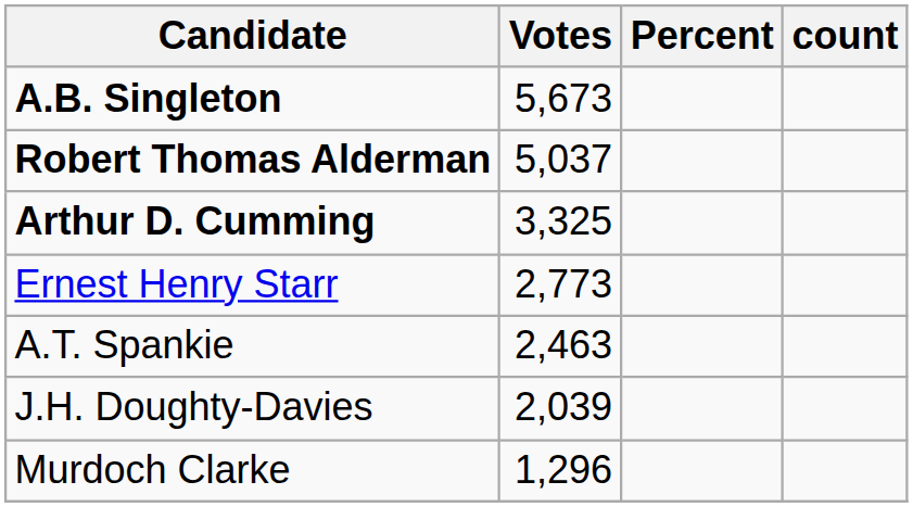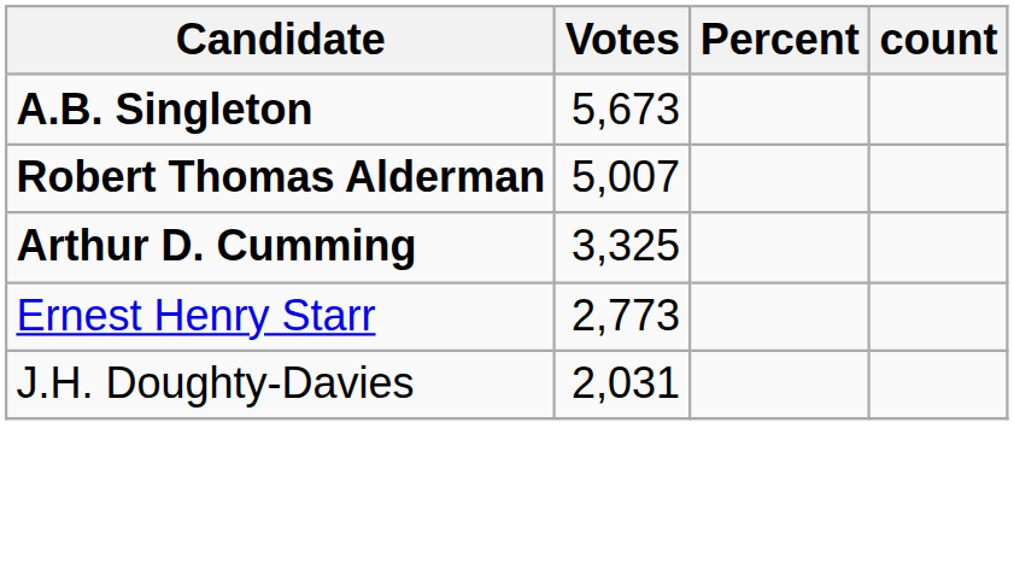Robert Thomas Alderman | Votes: 5,037 -> 5,007
- row: A.T. Spankie | 2,463
J.H. Doughty-Davies | Votes: 2,039 -> 2,031
- row: Murdoch Clarke | 1,296
